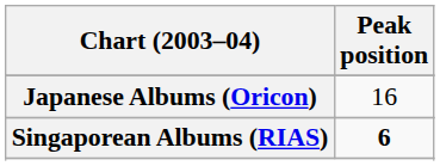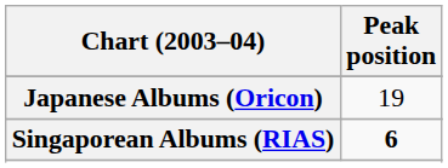Japanese Albums (Oricon) | Peak position: 16 -> 19
